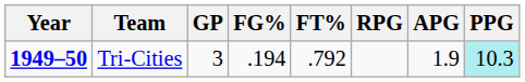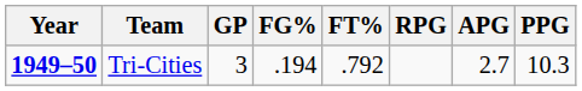Tri-Cities | APG: 1.9 -> 2.7
Tri-Cities | PPG: paleturquoise background -> no background
